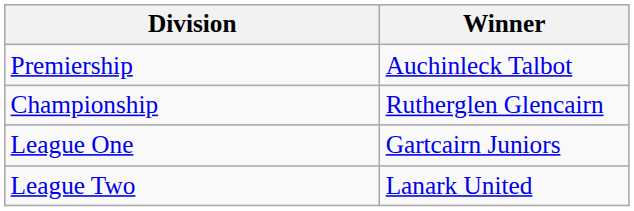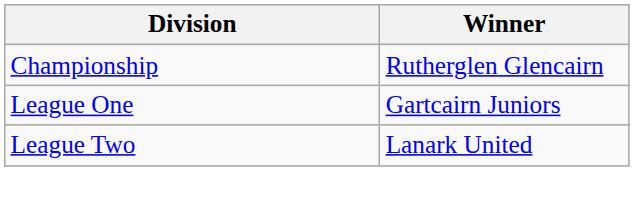- row: Premiership | Auchinleck Talbot
